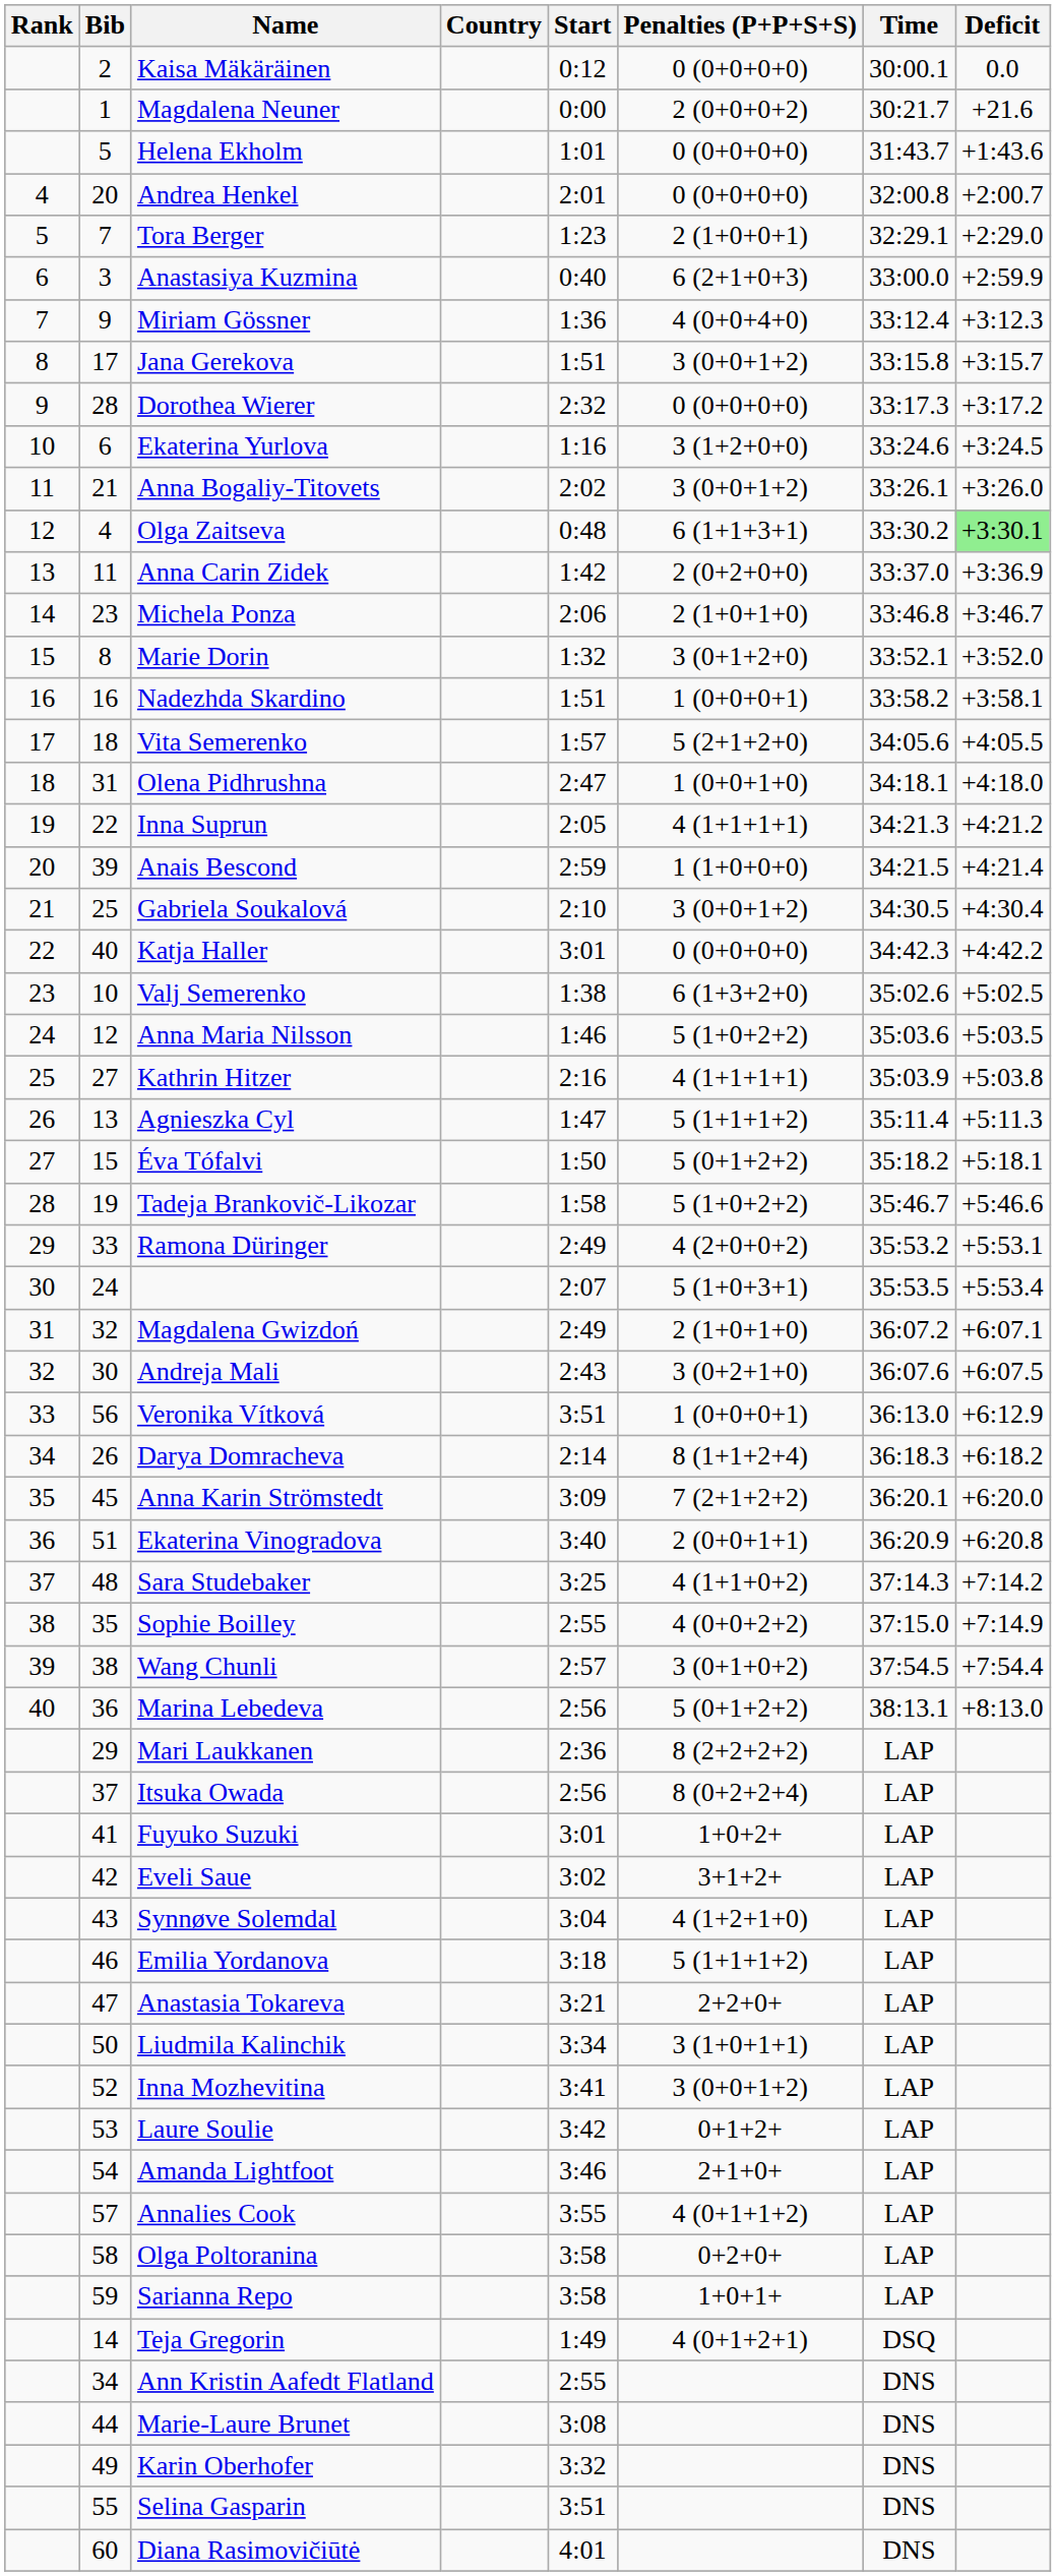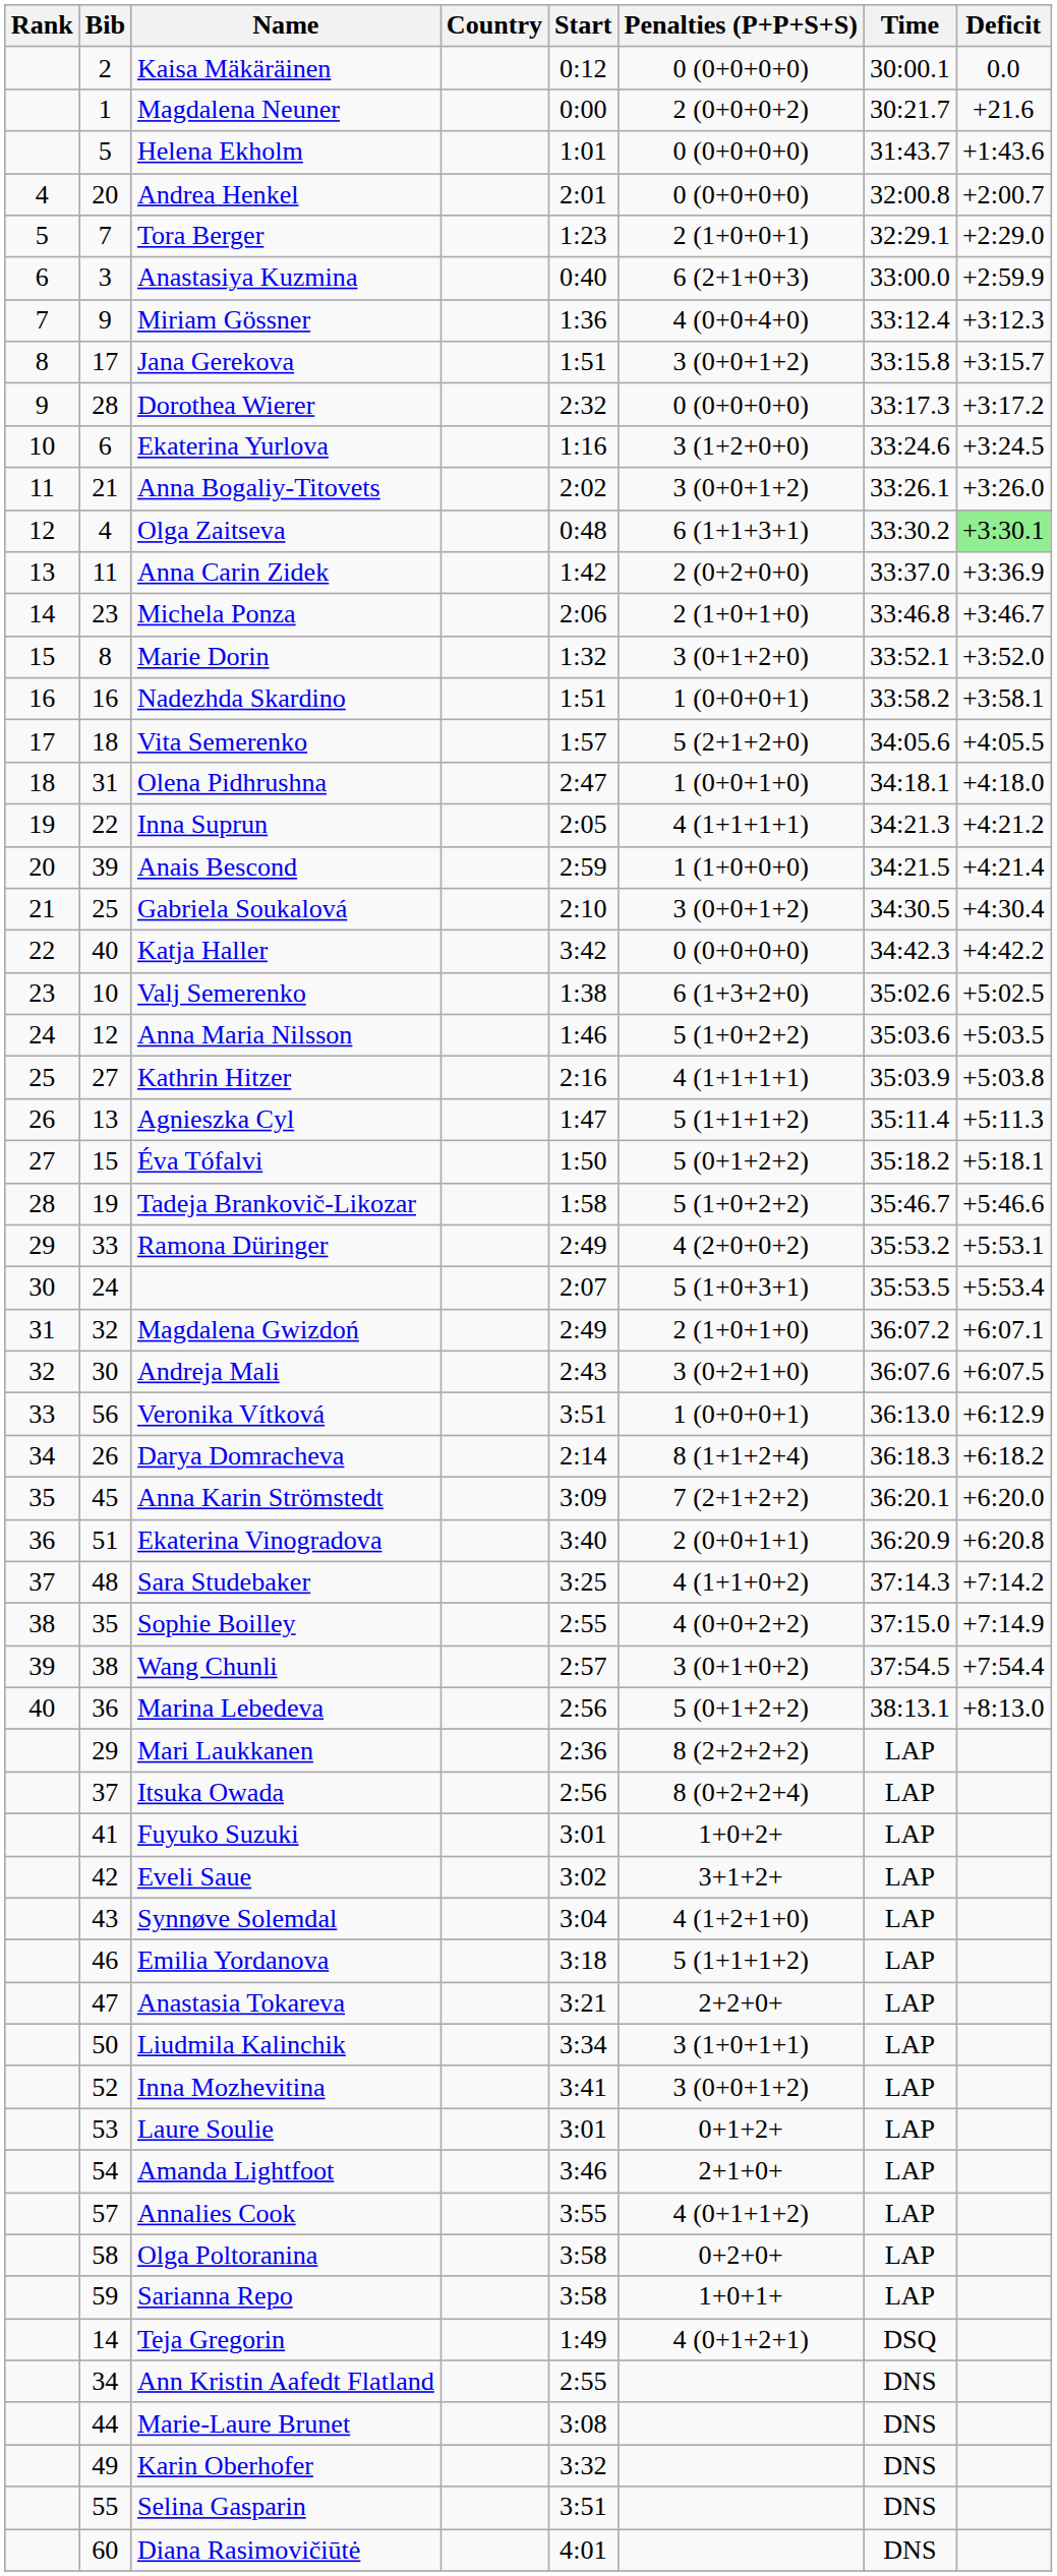Katja Haller | Start: 3:01 -> 3:42
Laure Soulie | Start: 3:42 -> 3:01
